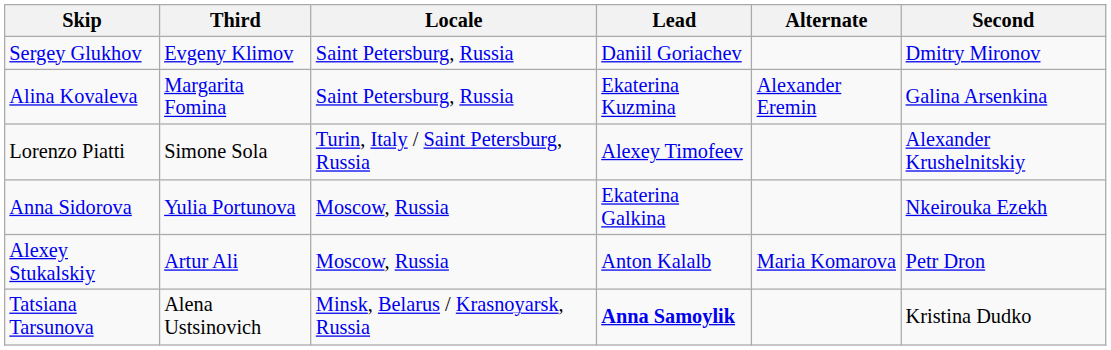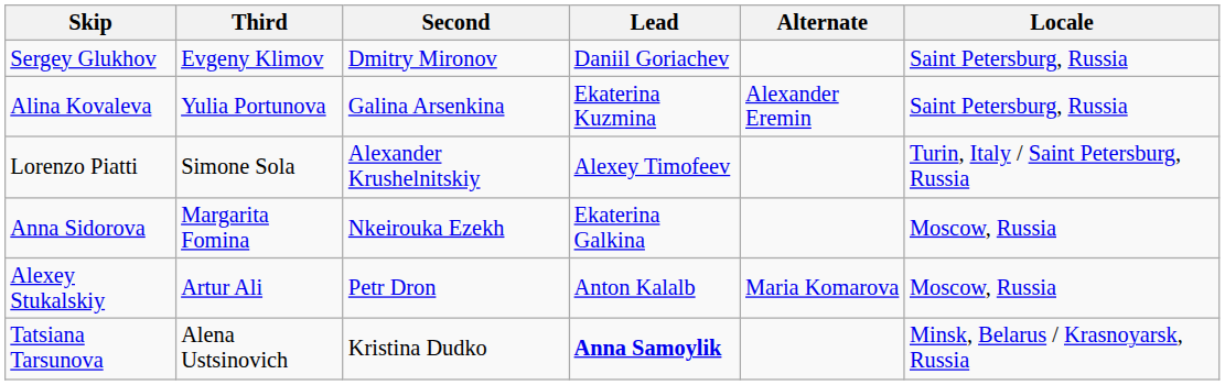columns swapped: Second <-> Locale
Alina Kovaleva | Third: Margarita Fomina -> Yulia Portunova
Anna Sidorova | Third: Yulia Portunova -> Margarita Fomina
